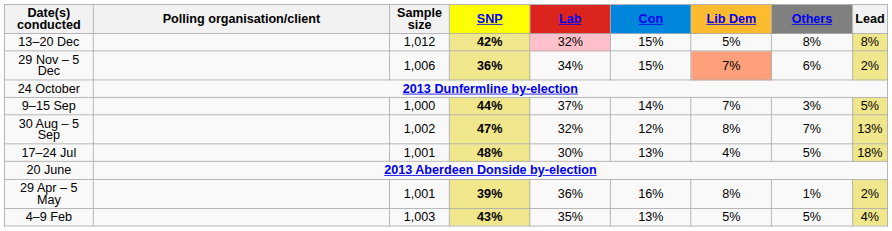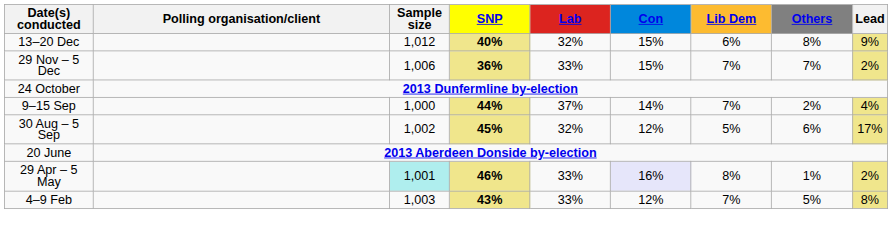13–20 Dec | SNP: 42% -> 40%
13–20 Dec | Lab: pink background -> no background
13–20 Dec | Lib Dem: 5% -> 6%
13–20 Dec | Lead: 8% -> 9%
29 Nov – 5 Dec | Lab: 34% -> 33%
29 Nov – 5 Dec | Lib Dem: lightsalmon background -> no background
29 Nov – 5 Dec | Others: 6% -> 7%
9–15 Sep | Others: 3% -> 2%
9–15 Sep | Lead: 5% -> 4%
30 Aug – 5 Sep | SNP: 47% -> 45%
30 Aug – 5 Sep | Lib Dem: 8% -> 5%
30 Aug – 5 Sep | Others: 7% -> 6%
30 Aug – 5 Sep | Lead: 13% -> 17%
- row: 17–24 Jul | 1,001 | 48% | 30% | 13% | 4% | 5% | 18%
29 Apr – 5 May | Sample size: no background -> paleturquoise background
29 Apr – 5 May | SNP: 39% -> 46%
29 Apr – 5 May | Lab: 36% -> 33%
29 Apr – 5 May | Con: no background -> lavender background
4–9 Feb | Lab: 35% -> 33%
4–9 Feb | Con: 13% -> 12%
4–9 Feb | Lib Dem: 5% -> 7%
4–9 Feb | Lead: 4% -> 8%
